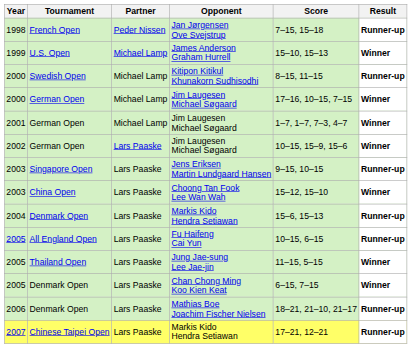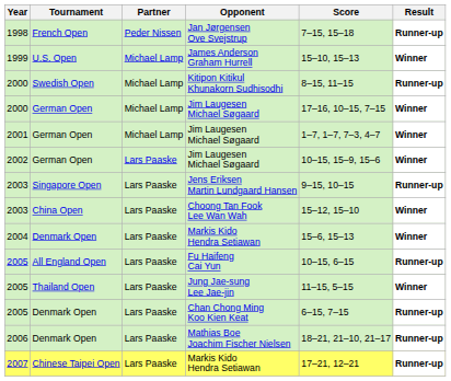2004 / Markis Kido Hendra Setiawan | Result: Runner-up -> Winner
Chan Chong Ming Koo Kien Keat | Result: Winner -> Runner-up
